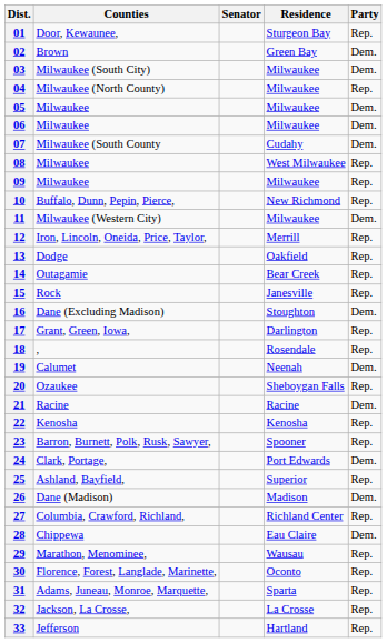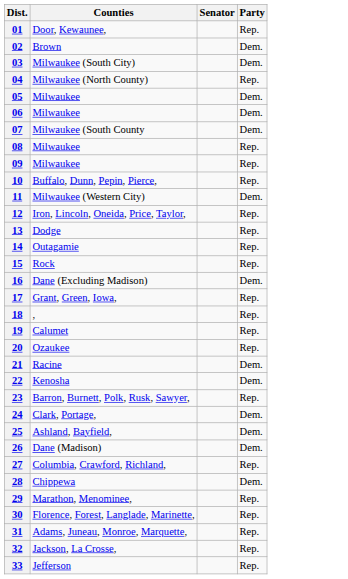- column: Residence | Sturgeon Bay | Green Bay | Milwaukee | Milwaukee | Milwaukee | Milwaukee | Cudahy | West Milwaukee | Milwaukee | New Richmond | Milwaukee | Merrill | Oakfield | Bear Creek | Janesville | Stoughton | Darlington | Rosendale | Neenah | Sheboygan Falls | Racine | Kenosha | Spooner | Port Edwards | Superior | Madison | Richland Center | Eau Claire | Wausau | Oconto | Sparta | La Crosse | Hartland
19 | Party: Dem. -> Rep.
22 | Party: Rep. -> Dem.
25 | Party: Rep. -> Dem.
